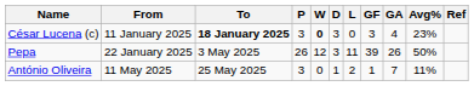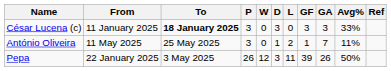César Lucena (c) | W: bold -> normal
César Lucena (c) | GA: 4 -> 3
César Lucena (c) | Avg%: 23% -> 33%
rows swapped: Pepa <-> António Oliveira
